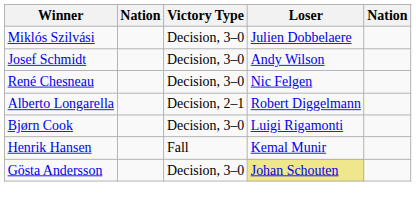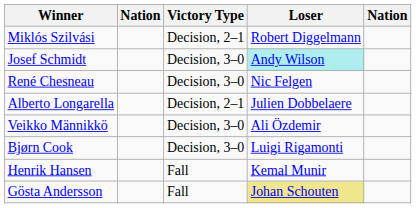Miklós Szilvási | Victory Type: Decision, 3–0 -> Decision, 2–1
Miklós Szilvási | Loser: Julien Dobbelaere -> Robert Diggelmann
Josef Schmidt | Loser: no background -> paleturquoise background
Alberto Longarella | Loser: Robert Diggelmann -> Julien Dobbelaere
+ row: Veikko Männikkö | Decision, 3–0 | Ali Özdemir
Gösta Andersson | Victory Type: Decision, 3–0 -> Fall
